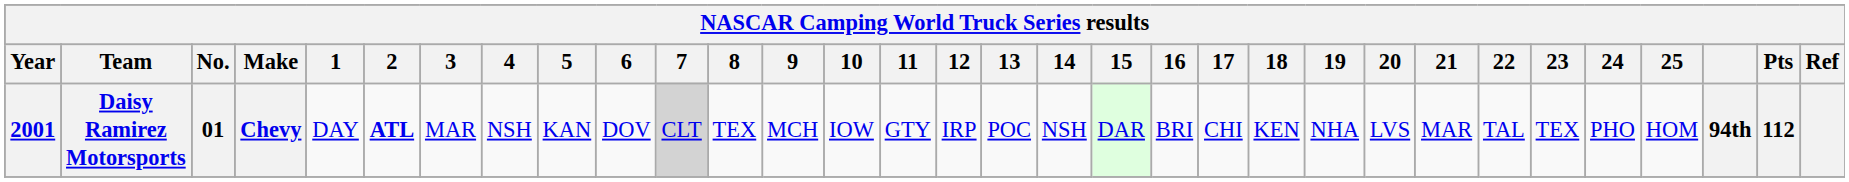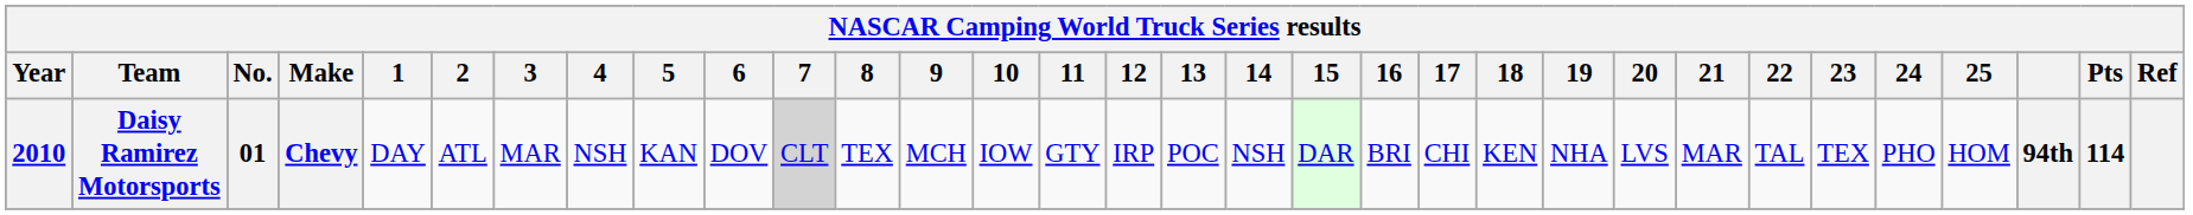Daisy Ramirez Motorsports | Year: 2001 -> 2010
Daisy Ramirez Motorsports | 2: bold -> normal
Daisy Ramirez Motorsports | Pts: 112 -> 114
